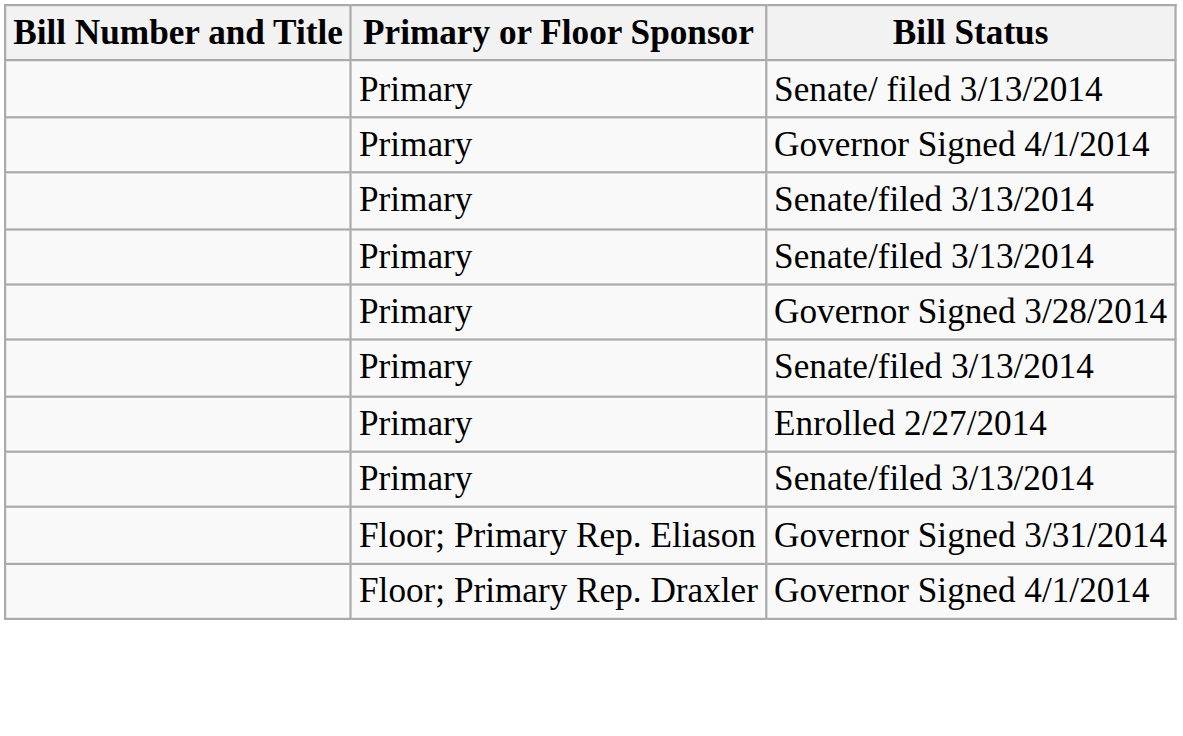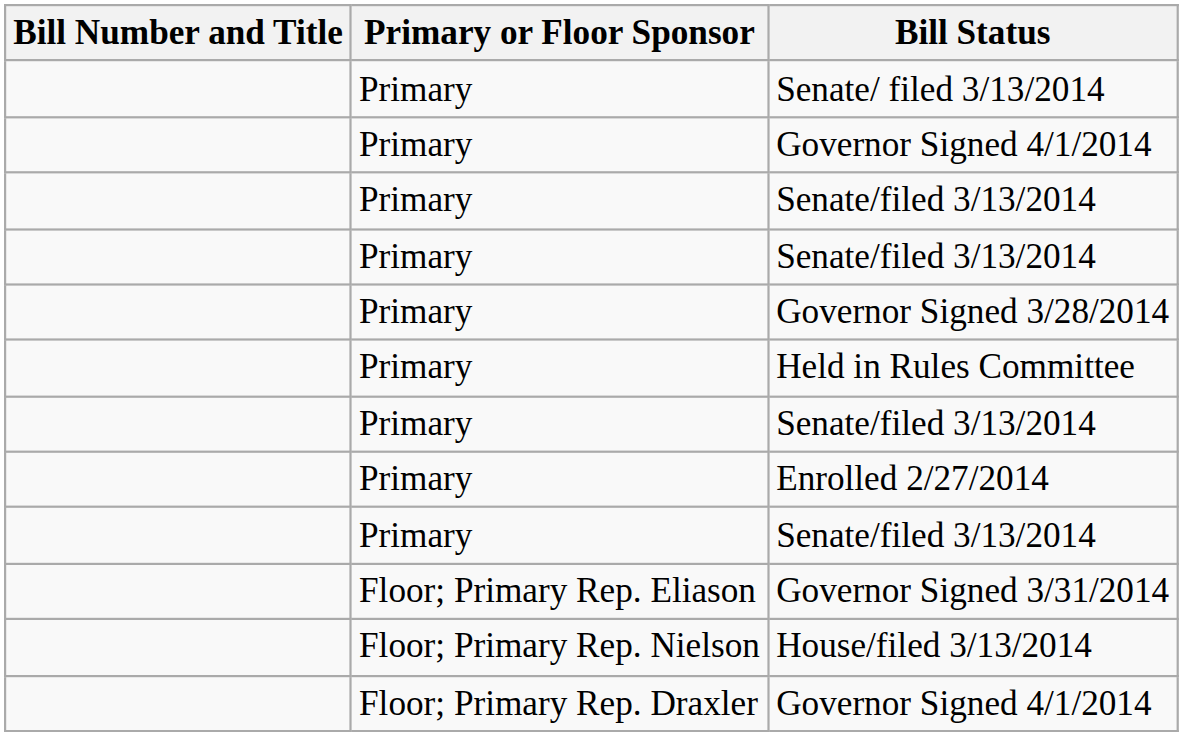+ row: Primary | Held in Rules Committee
+ row: Floor; Primary Rep. Nielson | House/filed 3/13/2014
